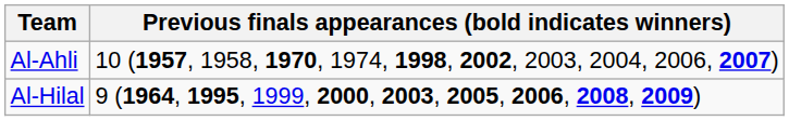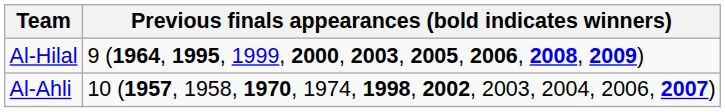rows swapped: Al-Ahli <-> Al-Hilal
